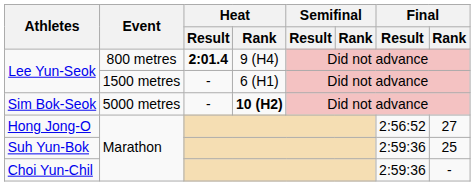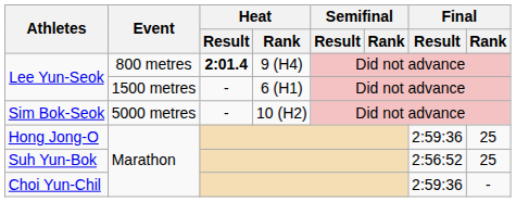Sim Bok-Seok | Heat / Rank: bold -> normal
Hong Jong-O | Final / Result: 2:56:52 -> 2:59:36
Hong Jong-O | Final / Rank: 27 -> 25
Suh Yun-Bok | Final / Result: 2:59:36 -> 2:56:52
